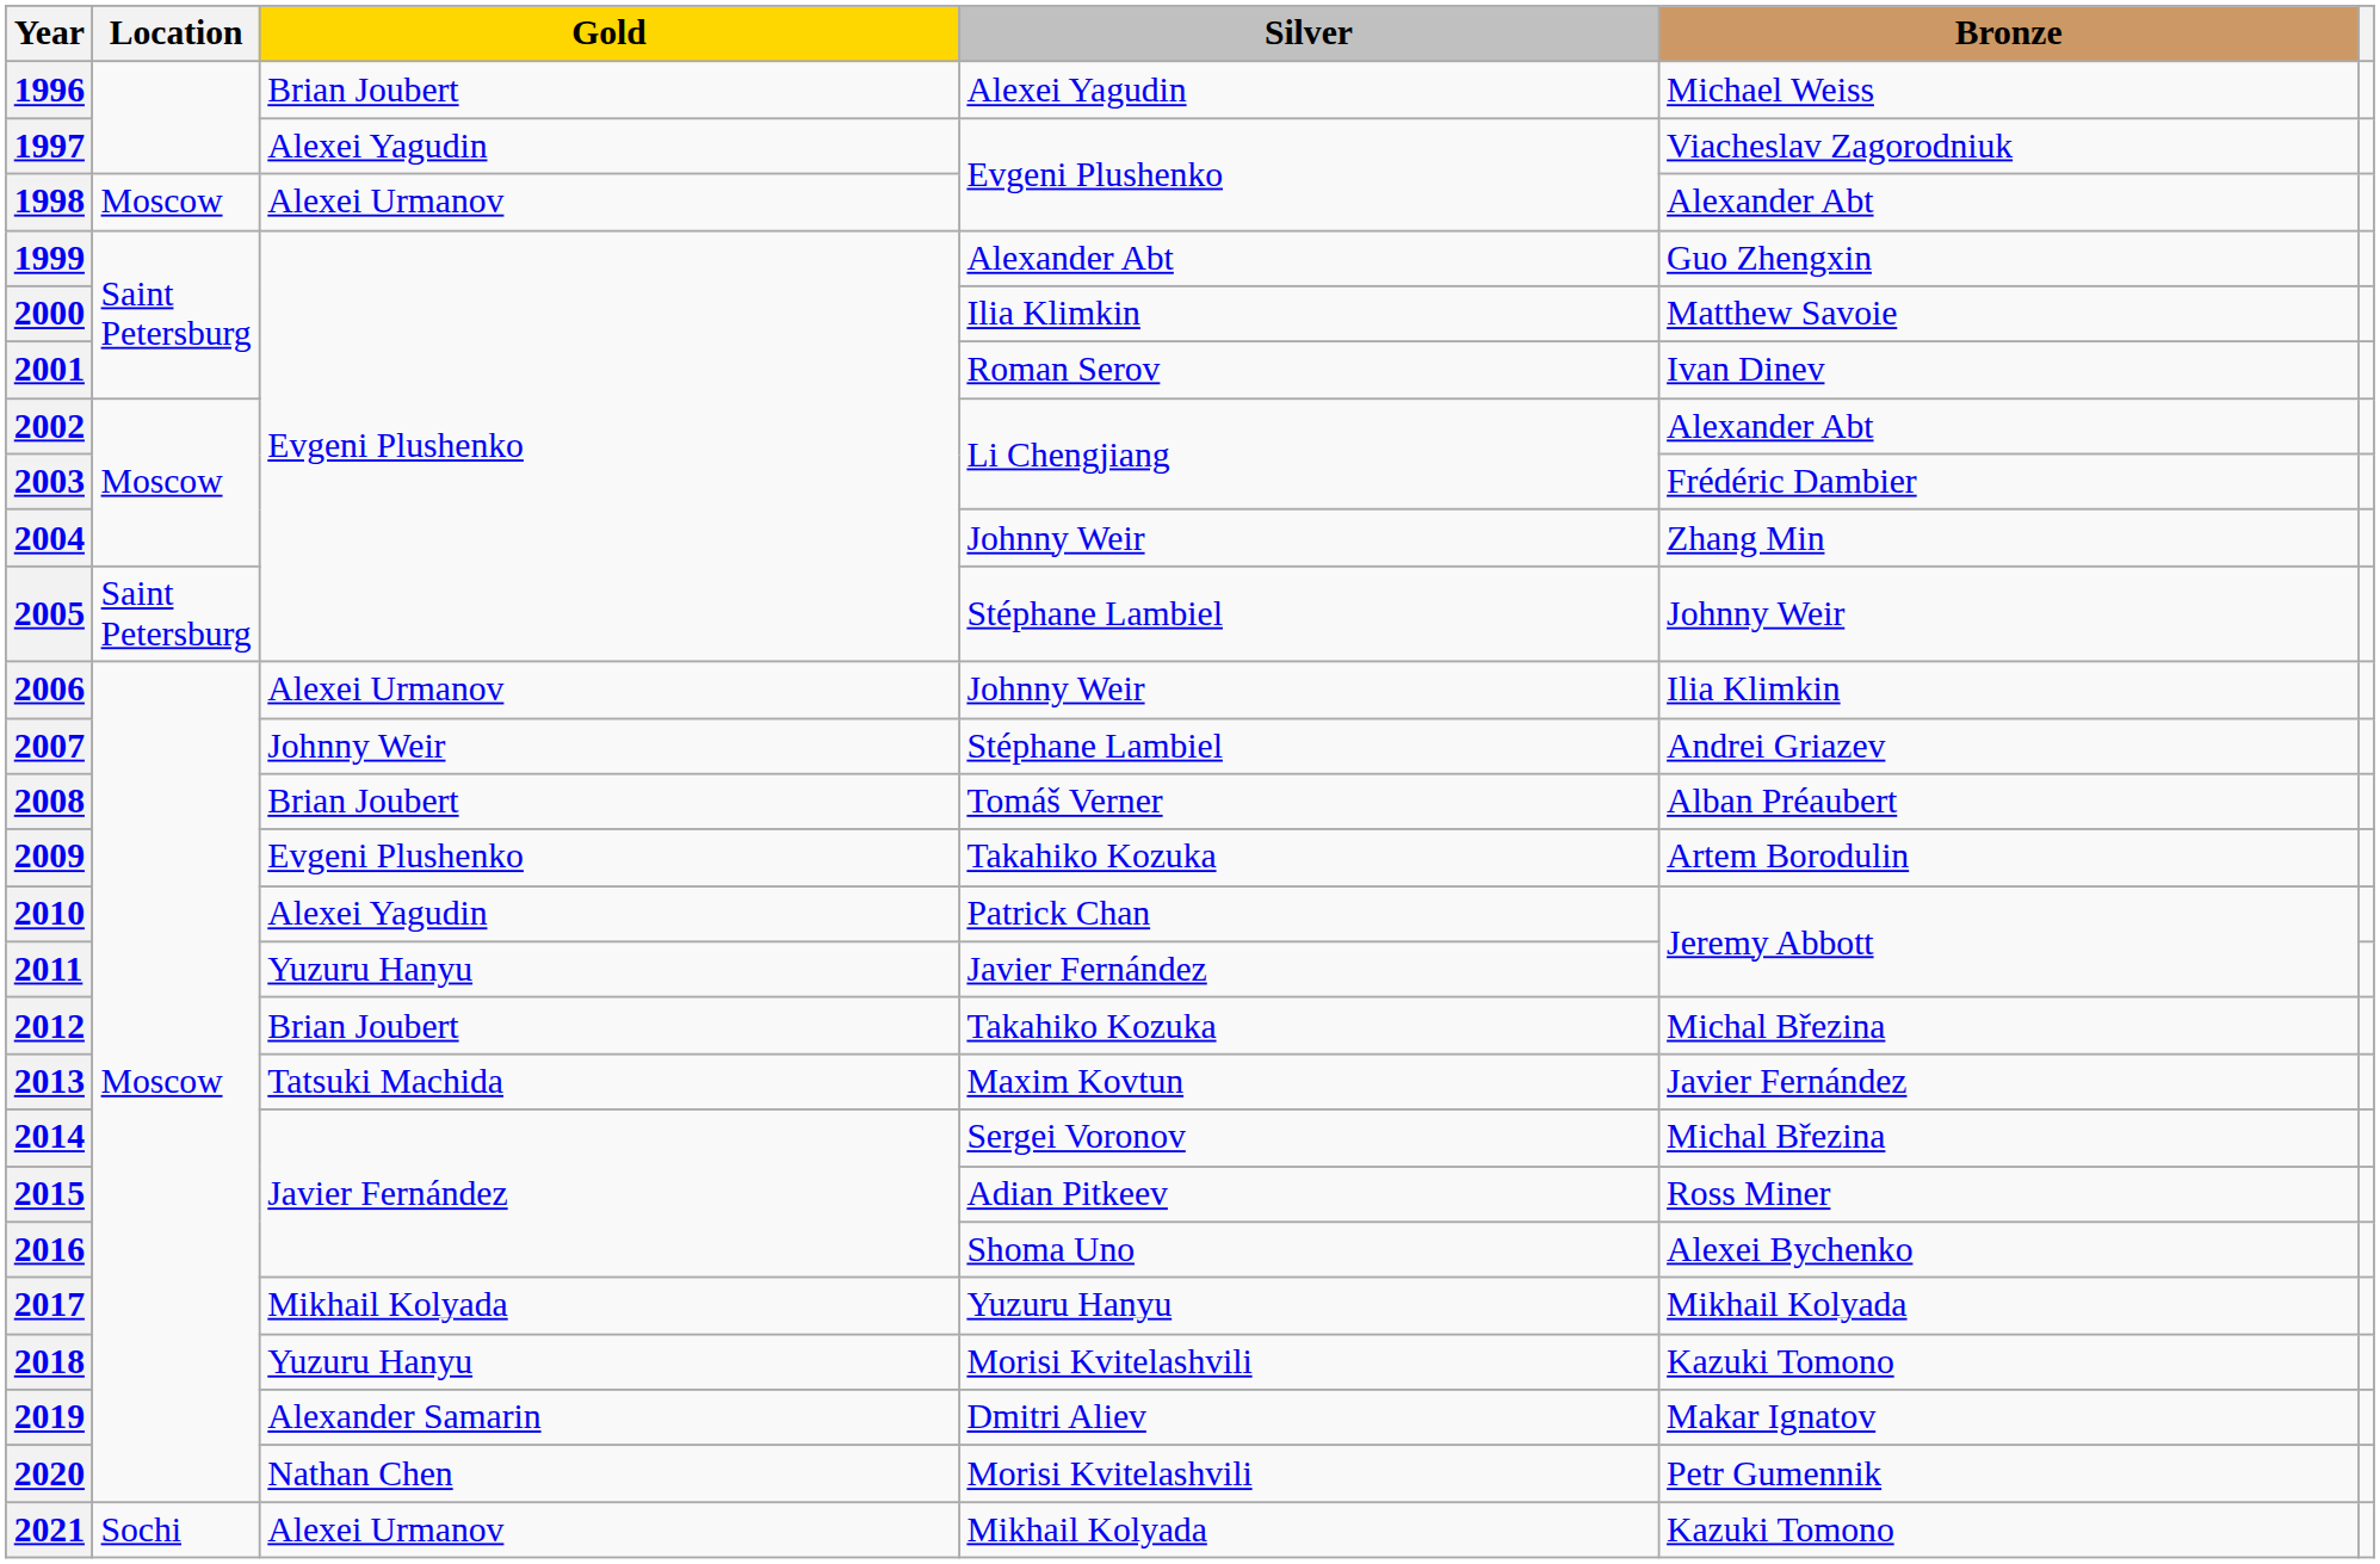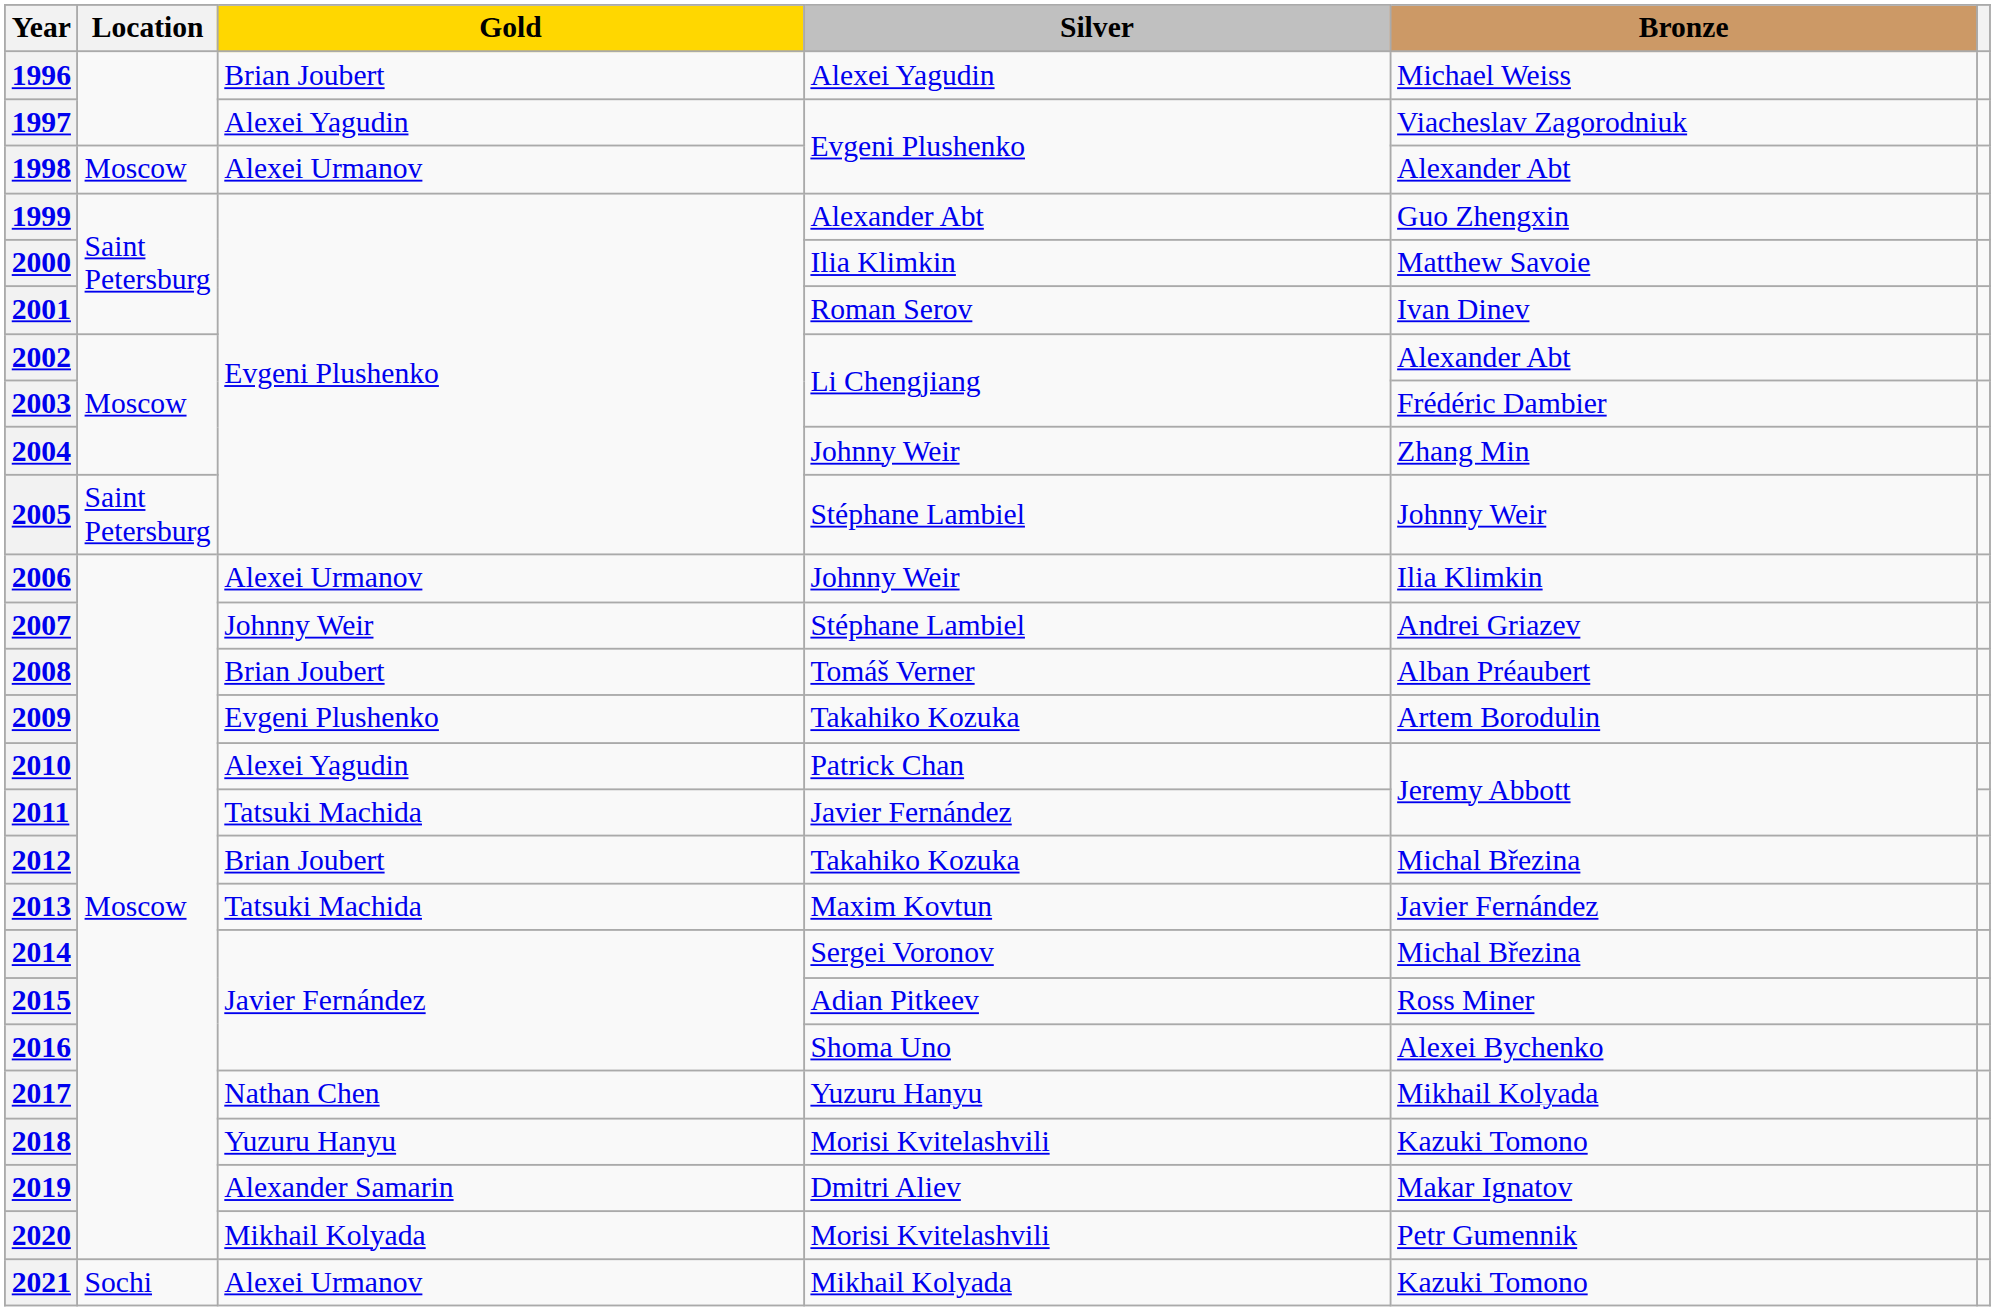2011 | Gold: Yuzuru Hanyu -> Tatsuki Machida
2017 | Gold: Mikhail Kolyada -> Nathan Chen
2020 | Gold: Nathan Chen -> Mikhail Kolyada
